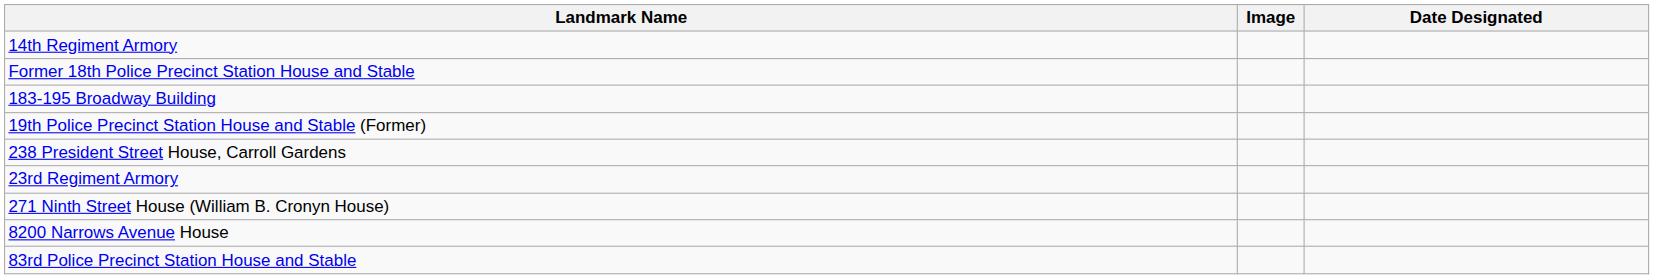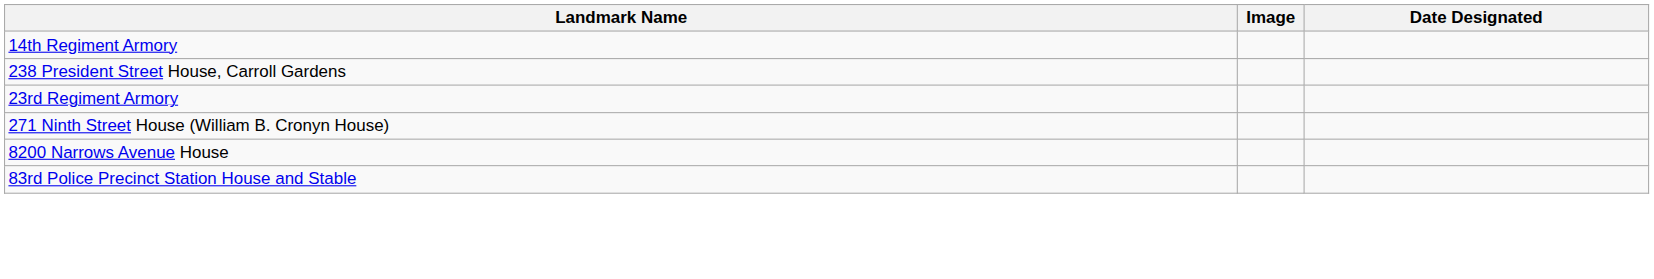- row: Former 18th Police Precinct Station House and Stable
- row: 183-195 Broadway Building
- row: 19th Police Precinct Station House and Stable (Former)
